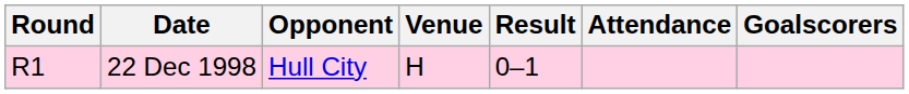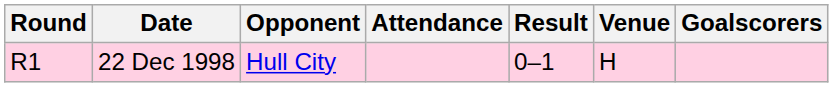columns swapped: Venue <-> Attendance
